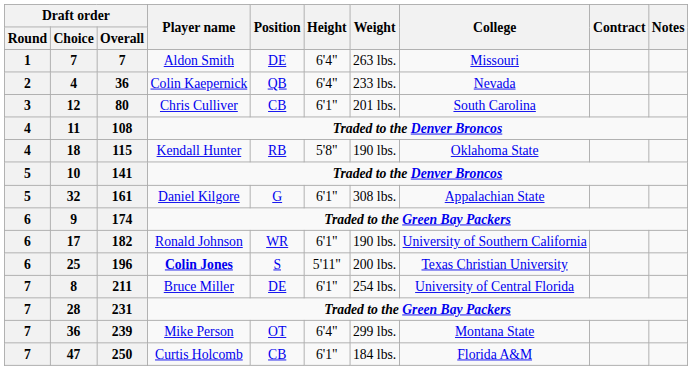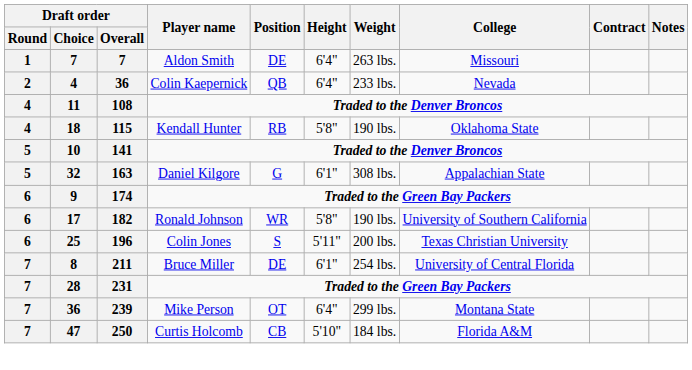- row: 3 | 12 | 80 | Chris Culliver | CB | 6'1" | 201 lbs. | South Carolina
32 | Draft order / Overall: 161 -> 163
17 | Height: 6'1" -> 5'8"
25 | Player name: bold -> normal
47 | Height: 6'1" -> 5'10"
